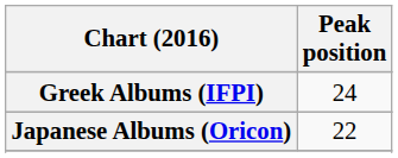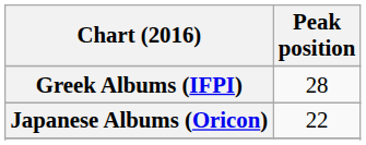Greek Albums (IFPI) | Peak position: 24 -> 28
